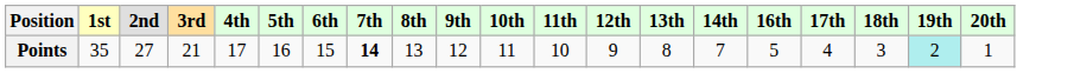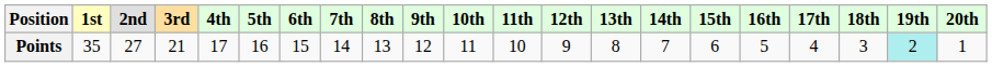+ column: 15th | 6
Points | 7th: bold -> normal
